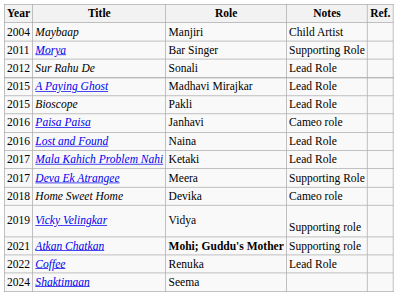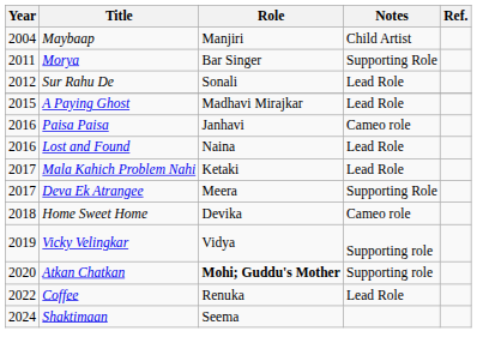- row: 2015 | Bioscope | Pakli | Lead Role
Atkan Chatkan | Year: 2021 -> 2020
